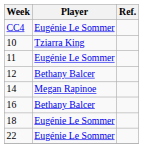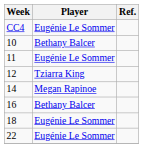10 | Player: Tziarra King -> Bethany Balcer
12 | Player: Bethany Balcer -> Tziarra King
